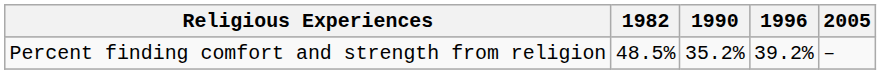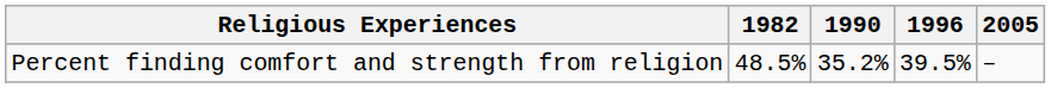Percent finding comfort and strength from religion | 1996: 39.2% -> 39.5%
